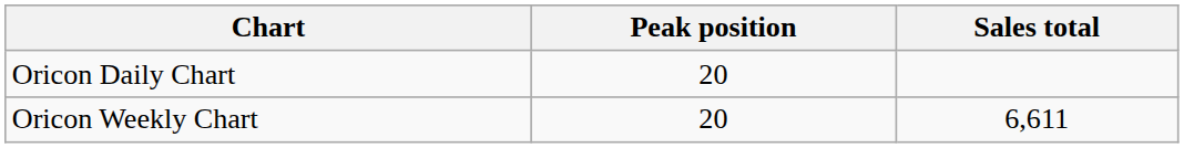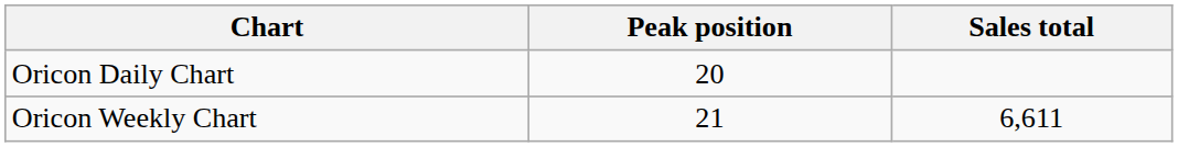Oricon Weekly Chart | Peak position: 20 -> 21
